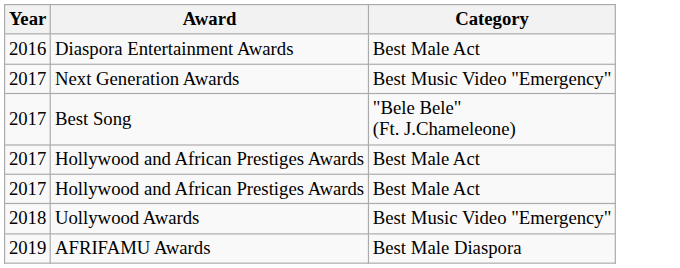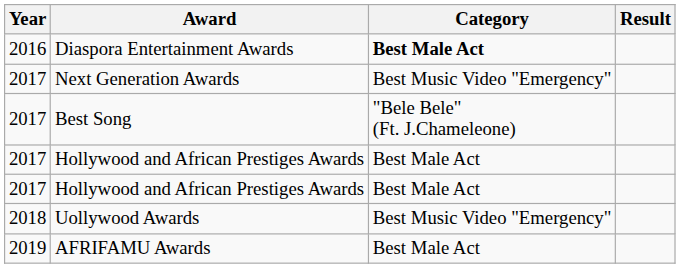+ column: Result
Diaspora Entertainment Awards | Category: normal -> bold
AFRIFAMU Awards | Category: Best Male Diaspora -> Best Male Act
